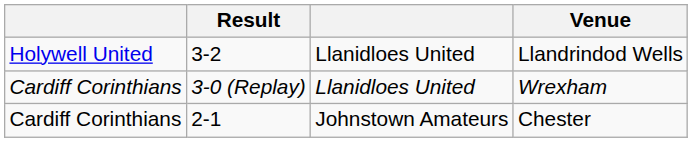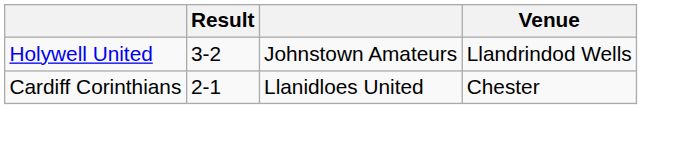Llandrindod Wells | column 3: Llanidloes United -> Johnstown Amateurs
- row: Cardiff Corinthians | 3-0 (Replay) | Llanidloes United | Wrexham
Chester | column 3: Johnstown Amateurs -> Llanidloes United
